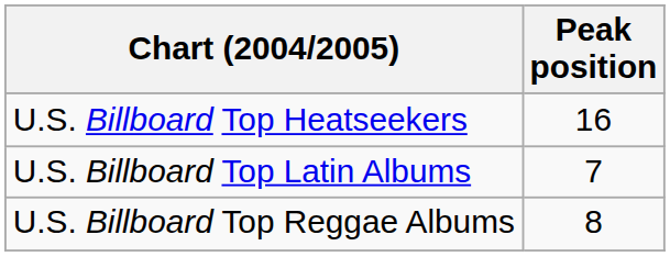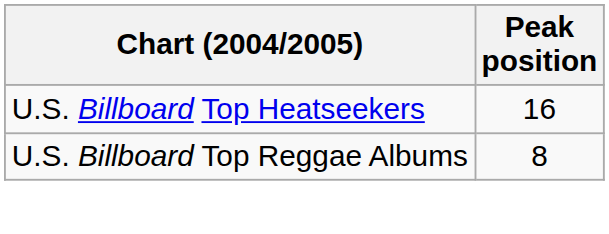- row: U.S. Billboard Top Latin Albums | 7
